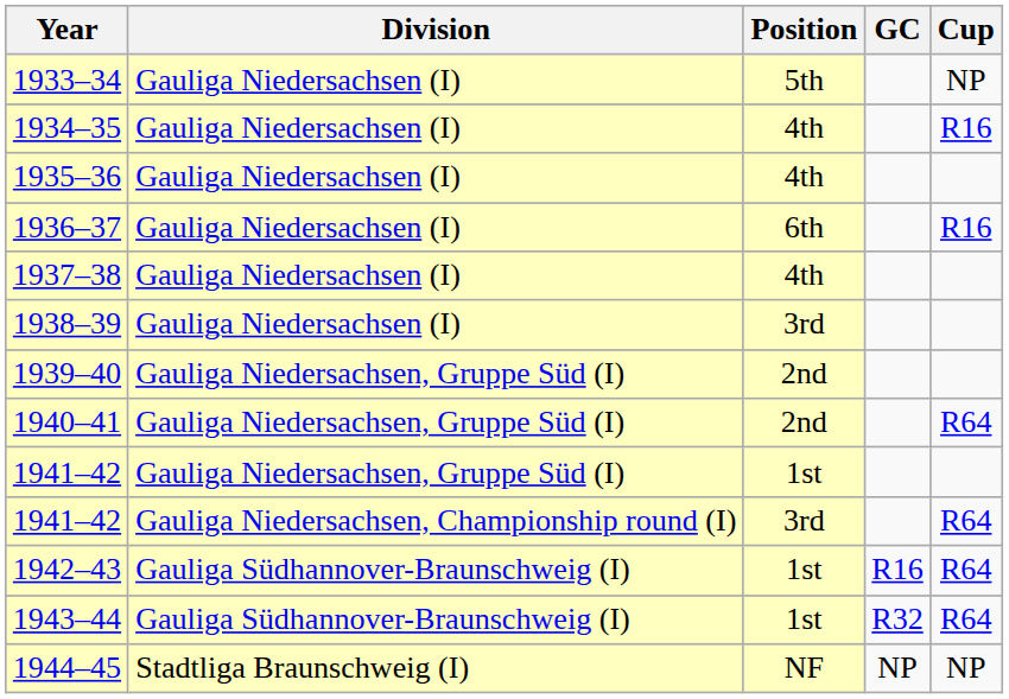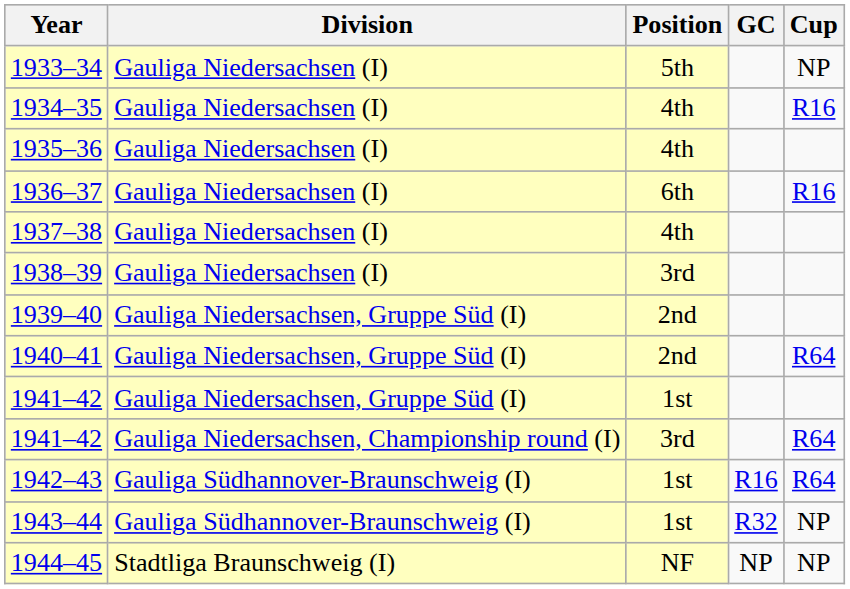1943–44 | Cup: R64 -> NP
